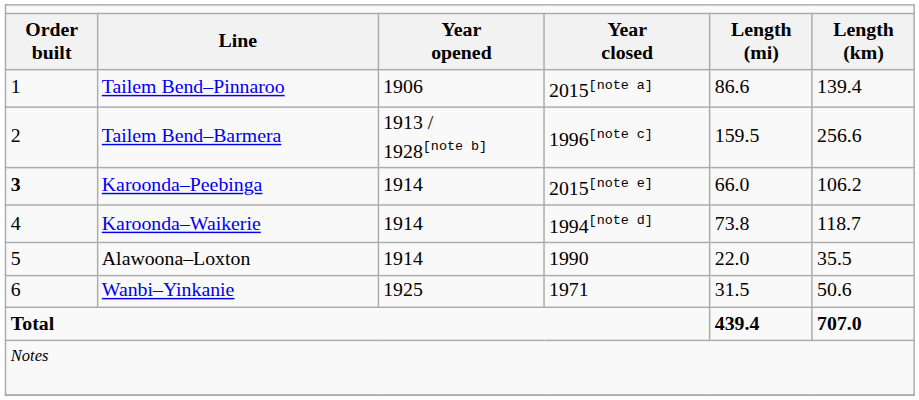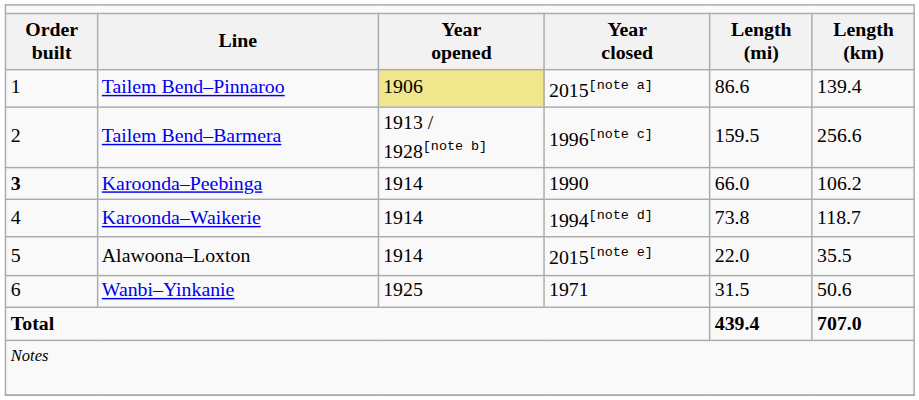Tailem Bend–Pinnaroo | column 3: no background -> khaki background
Karoonda–Peebinga | column 4: 2015[note e] -> 1990
Alawoona–Loxton | column 4: 1990 -> 2015[note e]
